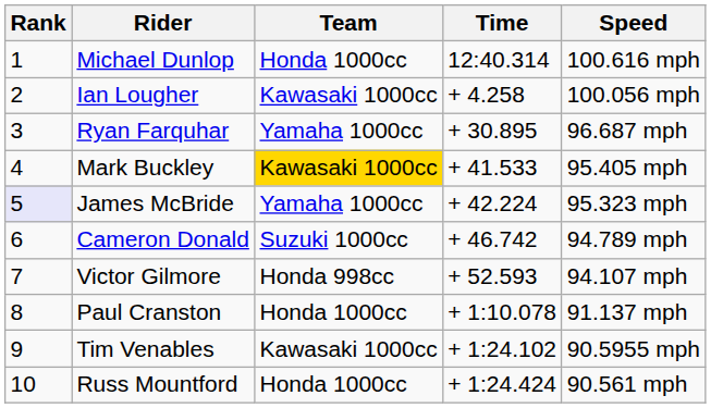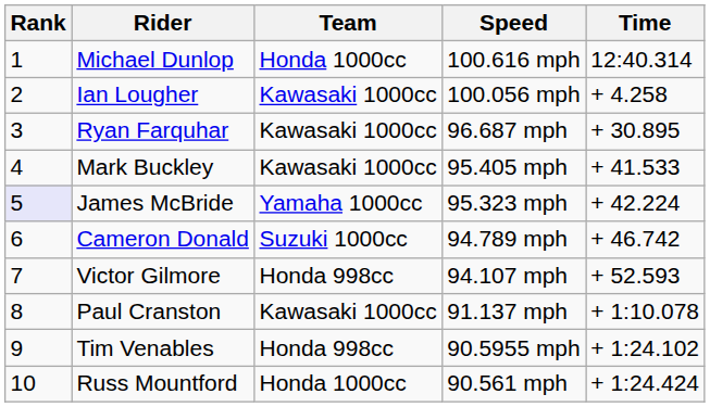columns swapped: Time <-> Speed
Ryan Farquhar | Team: Yamaha 1000cc -> Kawasaki 1000cc
Mark Buckley | Team: gold background -> no background
Paul Cranston | Team: Honda 1000cc -> Kawasaki 1000cc
Tim Venables | Team: Kawasaki 1000cc -> Honda 998cc
